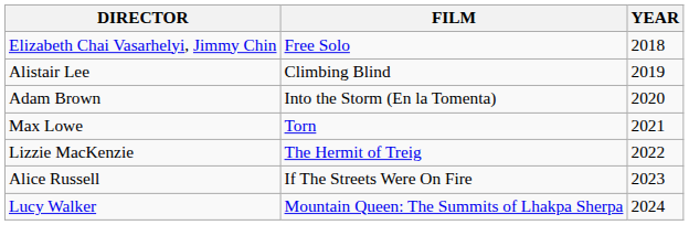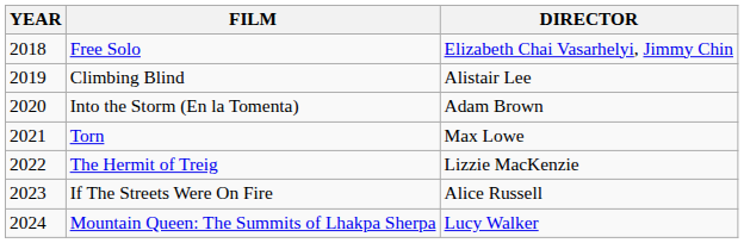columns swapped: YEAR <-> DIRECTOR
